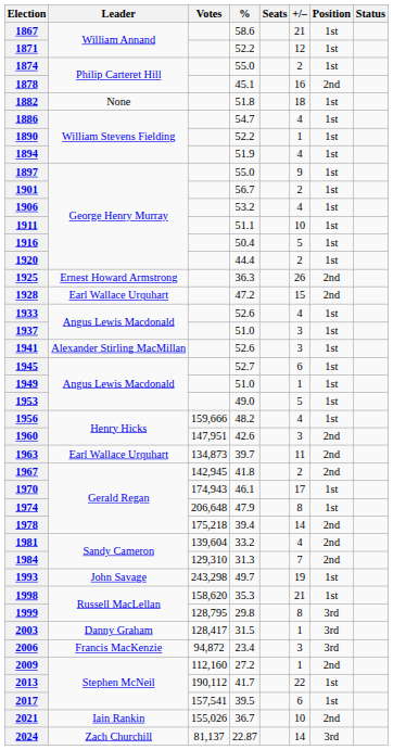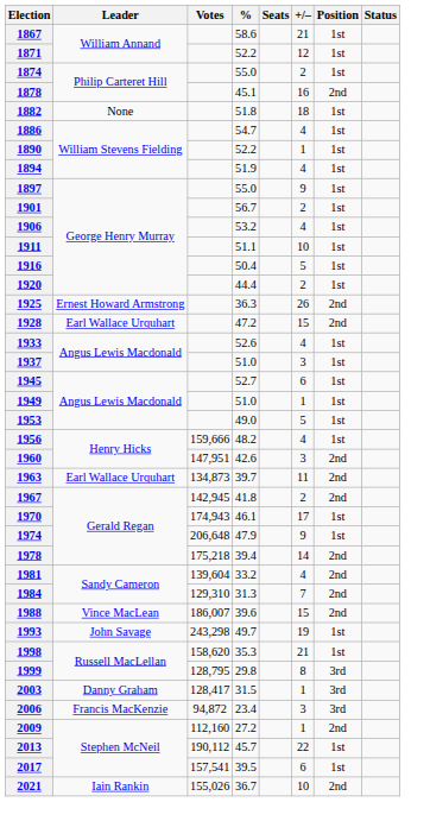- row: 1941 | Alexander Stirling MacMillan | 52.6 | 3 | 1st
1974 | +/–: 8 -> 9
+ row: 1988 | Vince MacLean | 186,007 | 39.6 | 15 | 2nd
2013 | %: 41.7 -> 45.7
- row: 2024 | Zach Churchill | 81,137 | 22.87 | 14 | 3rd
